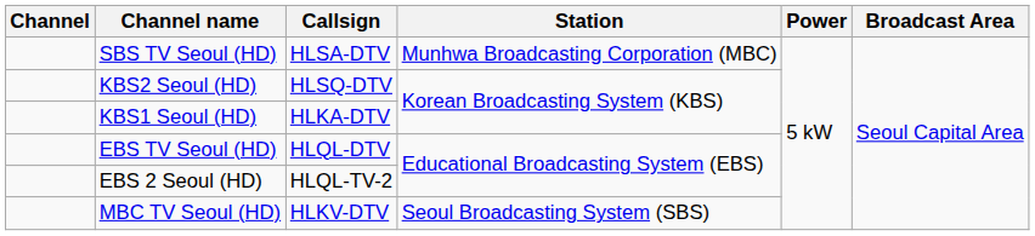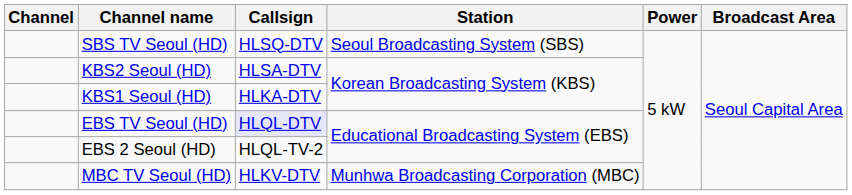SBS TV Seoul (HD) | Callsign: HLSA-DTV -> HLSQ-DTV
SBS TV Seoul (HD) | Station: Munhwa Broadcasting Corporation (MBC) -> Seoul Broadcasting System (SBS)
KBS2 Seoul (HD) | Callsign: HLSQ-DTV -> HLSA-DTV
EBS TV Seoul (HD) | Callsign: no background -> lavender background
MBC TV Seoul (HD) | Station: Seoul Broadcasting System (SBS) -> Munhwa Broadcasting Corporation (MBC)
